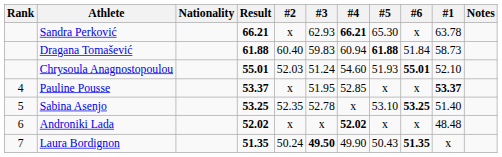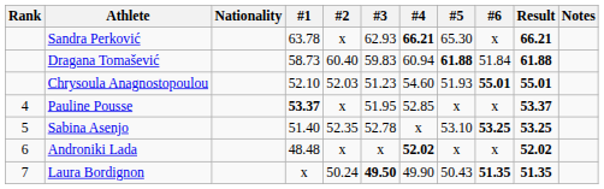columns swapped: #1 <-> Result
Chrysoula Anagnostopoulou | #3: 51.24 -> 51.23
